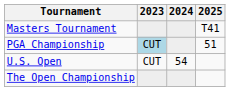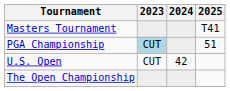U.S. Open | 2024: 54 -> 42
